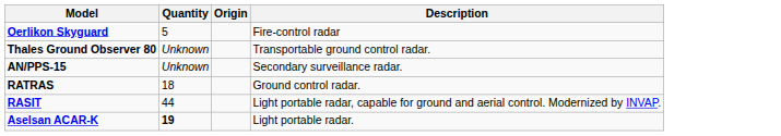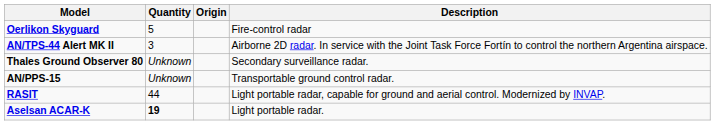+ row: AN/TPS-44 Alert MK II | 3 | Airborne 2D radar. In service with the Joint Task Force Fortín to control the northern Argentina airspace.
Thales Ground Observer 80 | Description: Transportable ground control radar. -> Secondary surveillance radar.
AN/PPS-15 | Description: Secondary surveillance radar. -> Transportable ground control radar.
- row: RATRAS | 18 | Ground control radar.
